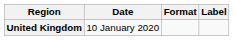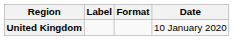columns swapped: Date <-> Label
